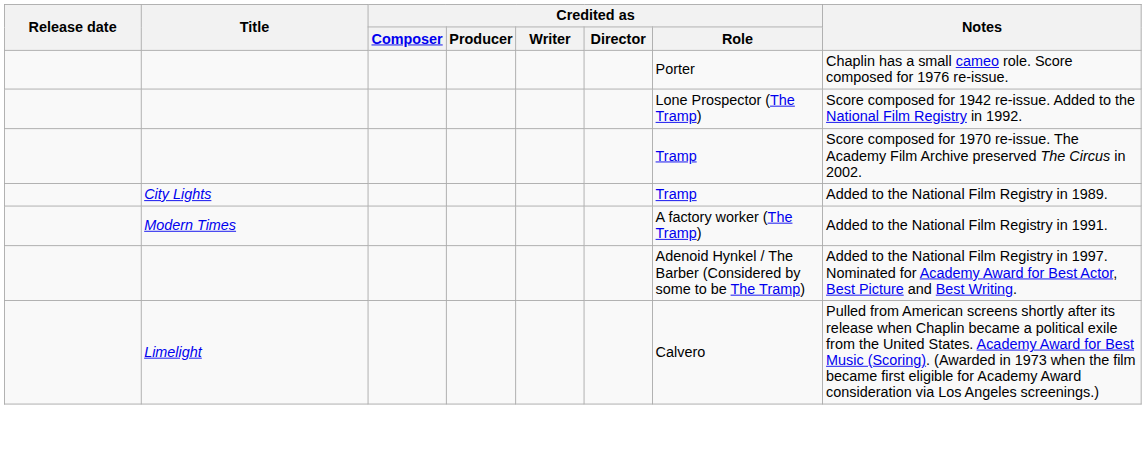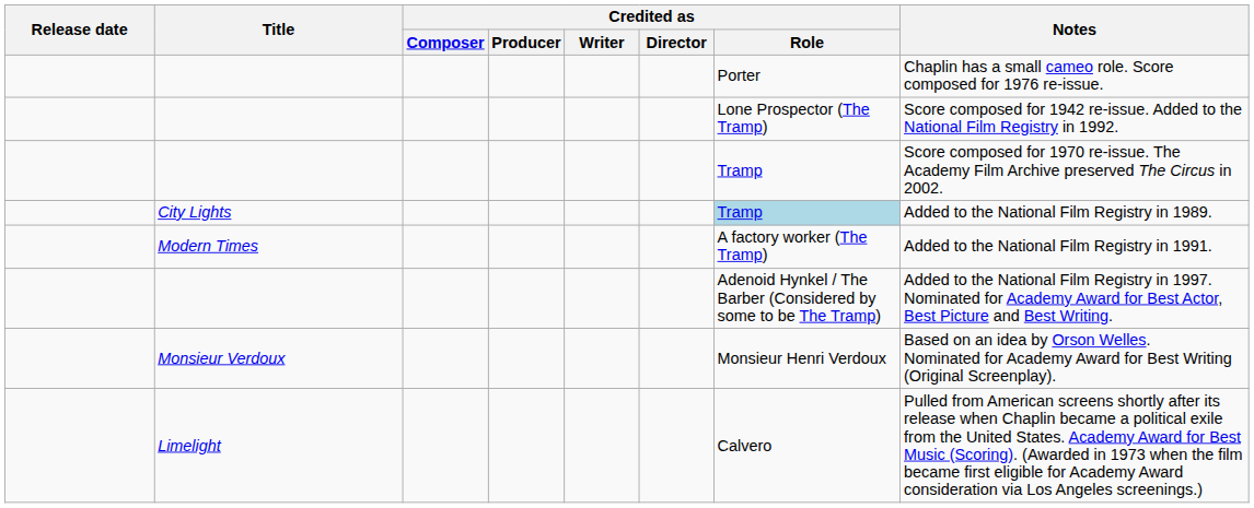City Lights | Credited as / Role: no background -> lightblue background
+ row: Monsieur Verdoux | Monsieur Henri Verdoux | Based on an idea by Orson Welles. Nominated for Academy Award for Best Writing (Original Screenplay).
